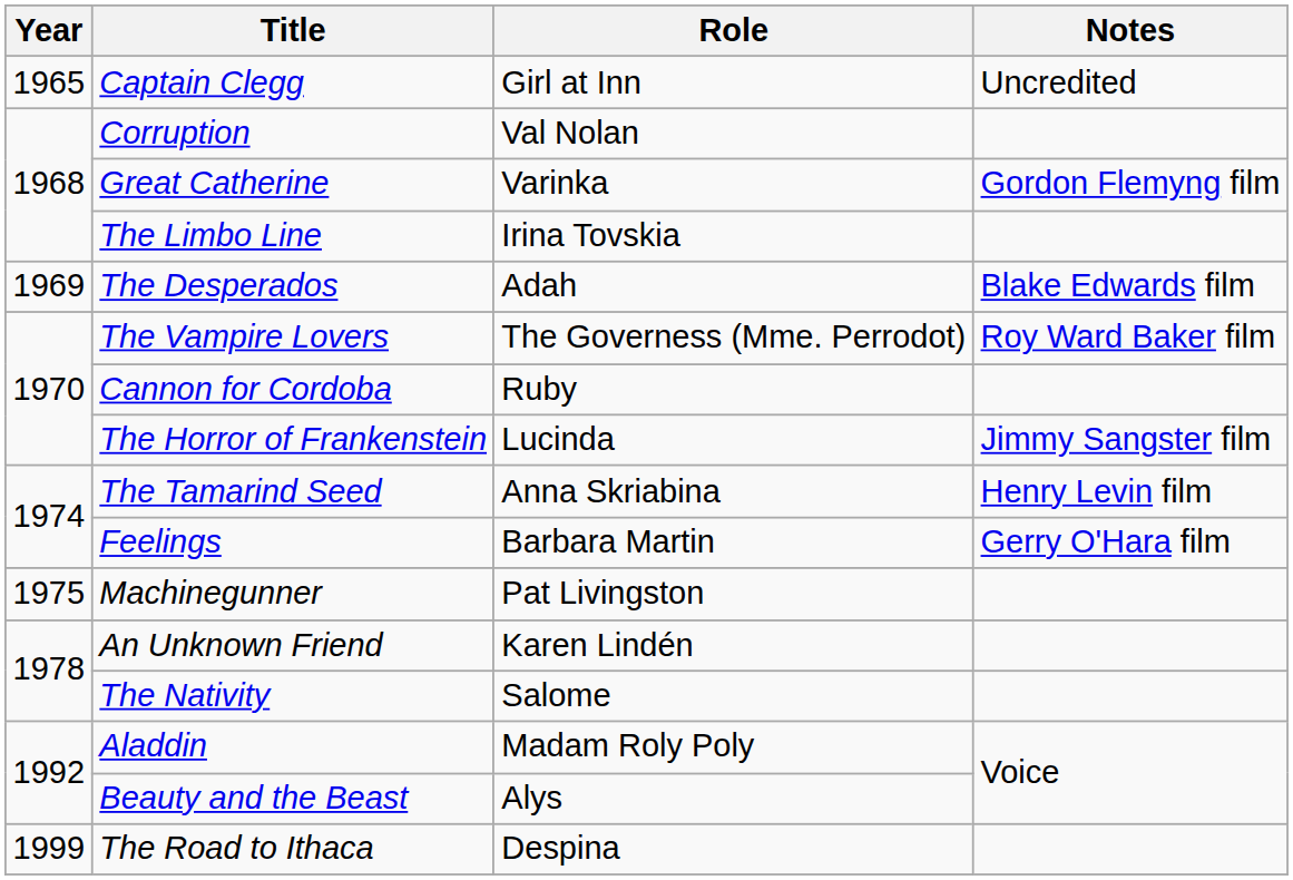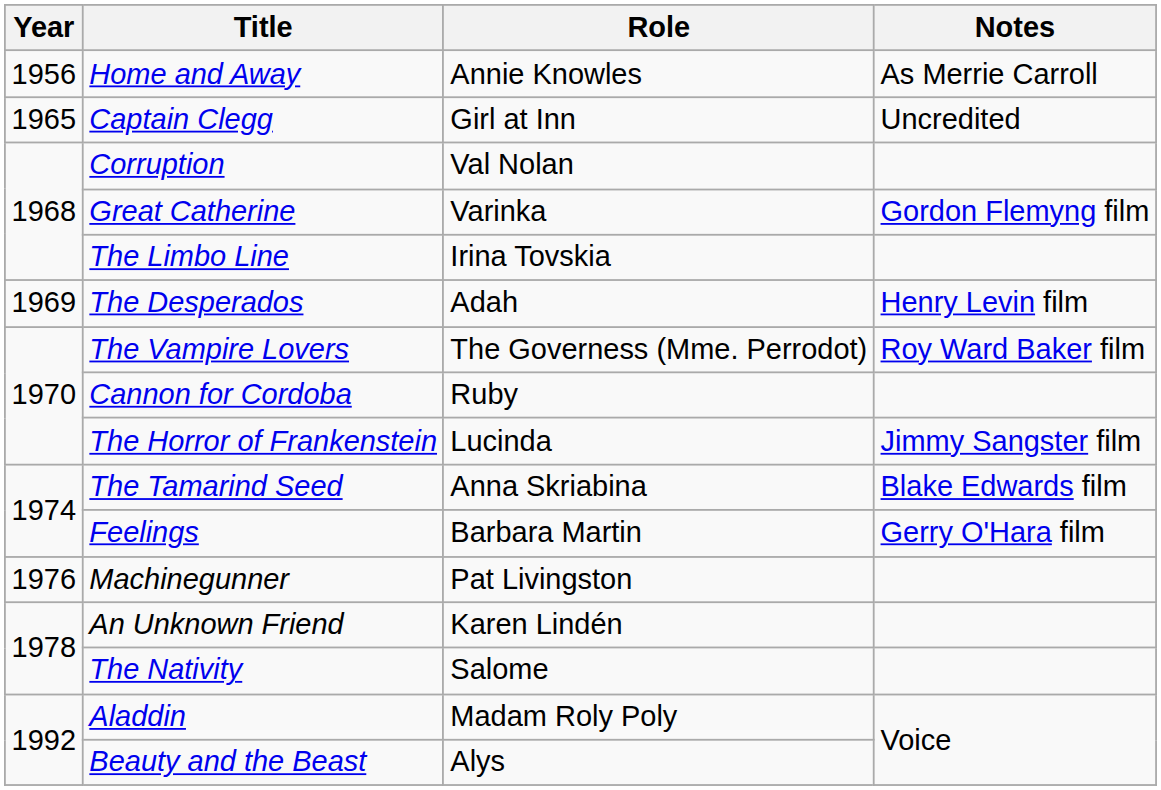+ row: 1956 | Home and Away | Annie Knowles | As Merrie Carroll
The Desperados | Notes: Blake Edwards film -> Henry Levin film
The Tamarind Seed | Notes: Henry Levin film -> Blake Edwards film
Machinegunner | Year: 1975 -> 1976
- row: 1999 | The Road to Ithaca | Despina
